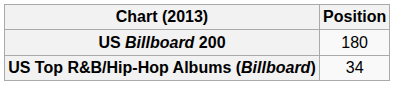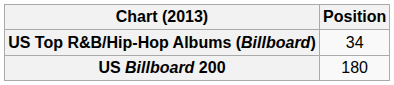rows swapped: US Billboard 200 <-> US Top R&B/Hip-Hop Albums (Billboard)
